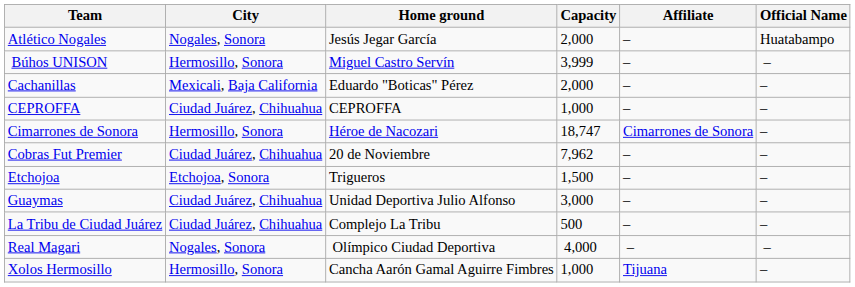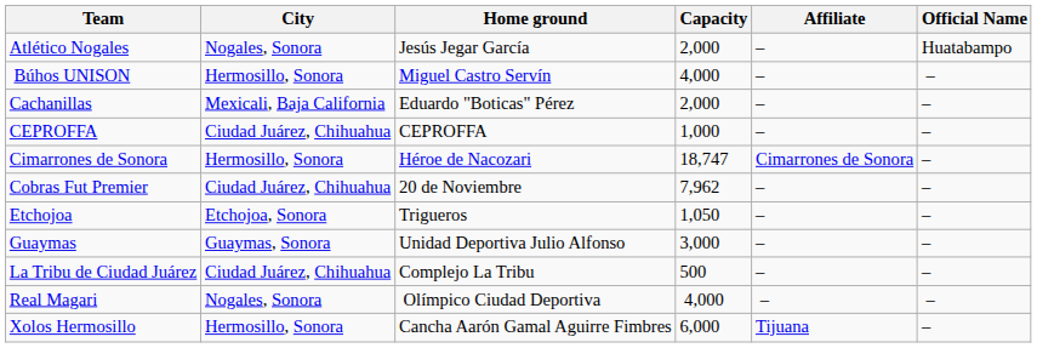Búhos UNISON | Capacity: 3,999 -> 4,000
Etchojoa | Capacity: 1,500 -> 1,050
Guaymas | City: Ciudad Juárez, Chihuahua -> Guaymas, Sonora
Xolos Hermosillo | Capacity: 1,000 -> 6,000
